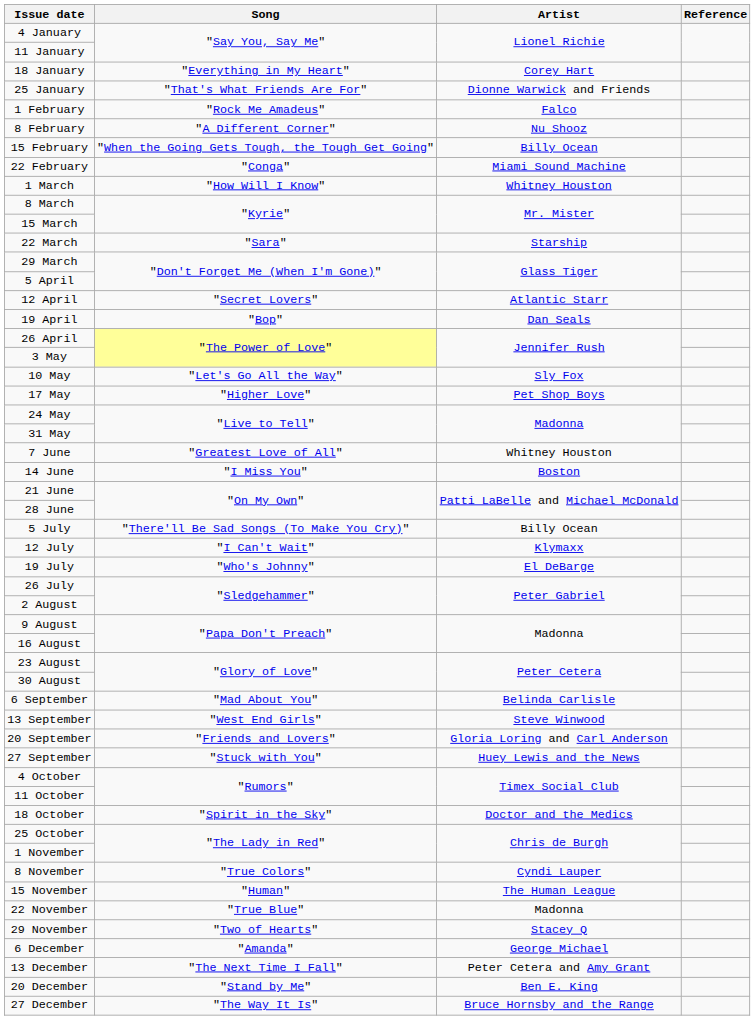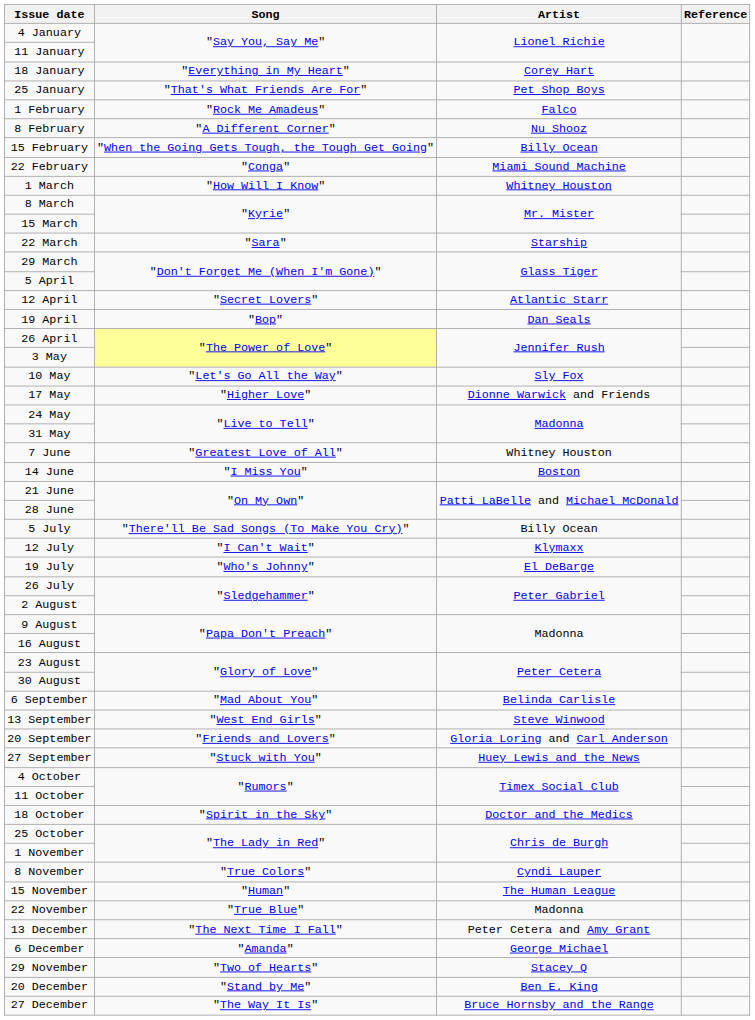25 January | Artist: Dionne Warwick and Friends -> Pet Shop Boys
17 May | Artist: Pet Shop Boys -> Dionne Warwick and Friends
rows swapped: 29 November <-> 13 December
